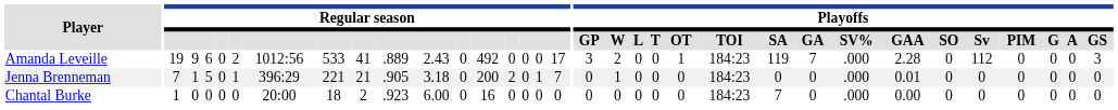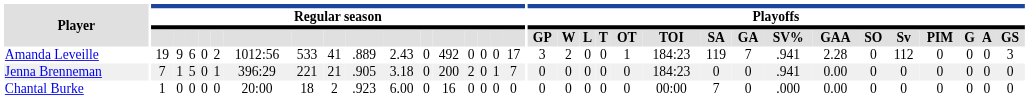Amanda Leveille | Playoffs / SV%: .000 -> .941
Jenna Brenneman | Playoffs / W: 1 -> 0
Jenna Brenneman | Playoffs / SV%: .000 -> .941
Jenna Brenneman | Playoffs / GAA: 0.01 -> 0.00
Chantal Burke | Playoffs / TOI: 184:23 -> 00:00
